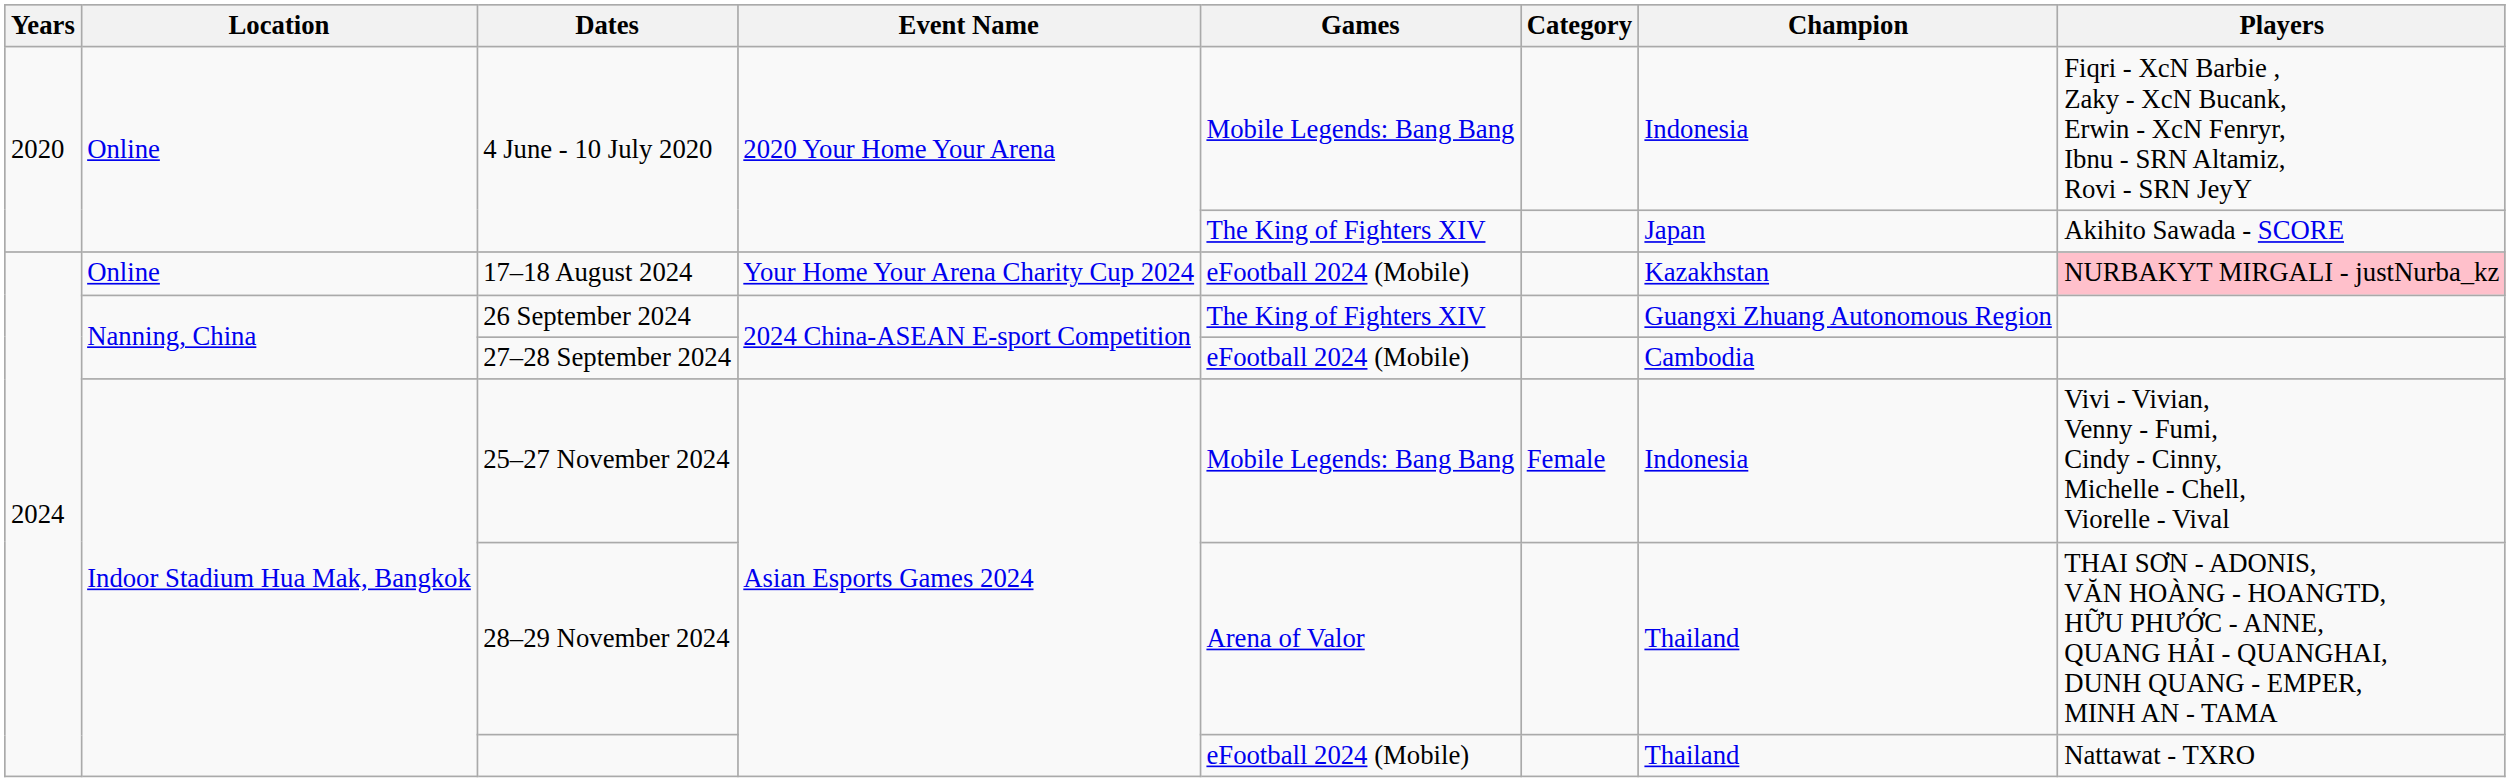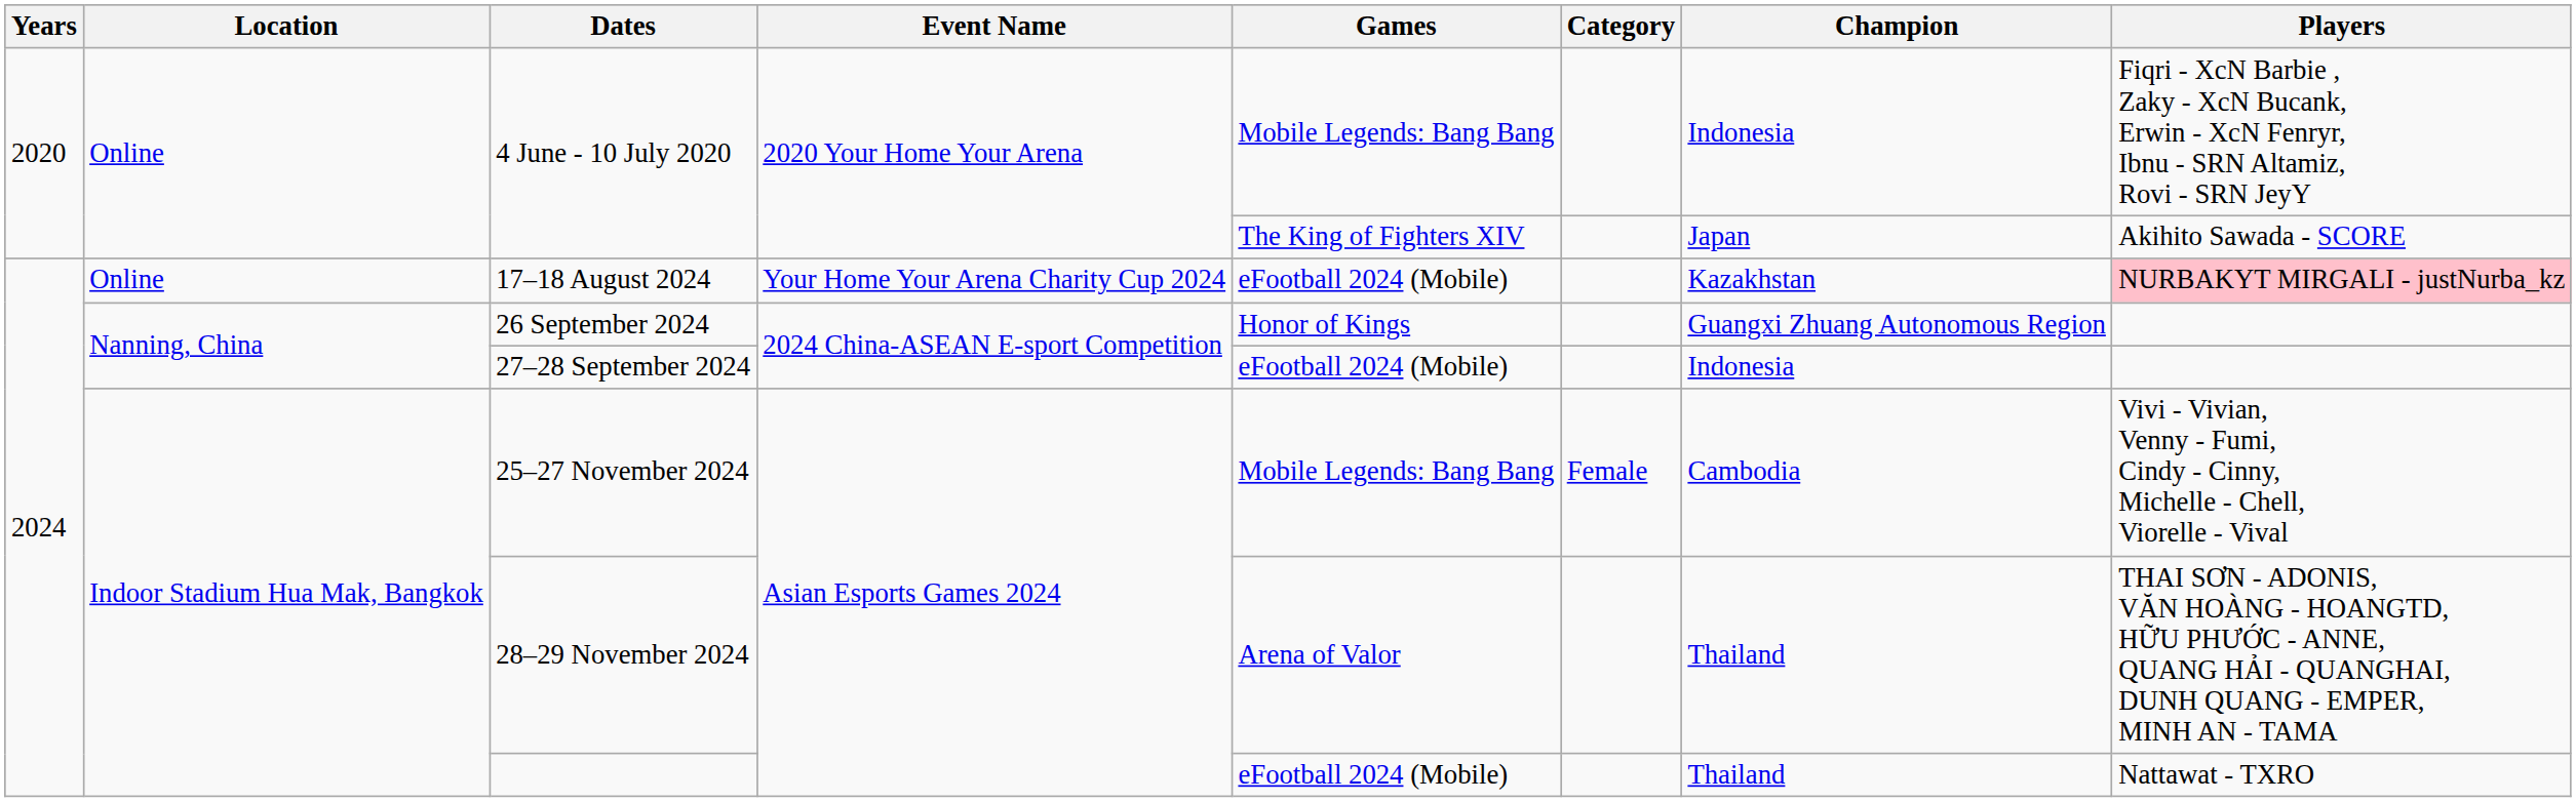26 September 2024 | Games: The King of Fighters XIV -> Honor of Kings
27–28 September 2024 | Champion: Cambodia -> Indonesia
25–27 November 2024 | Champion: Indonesia -> Cambodia
